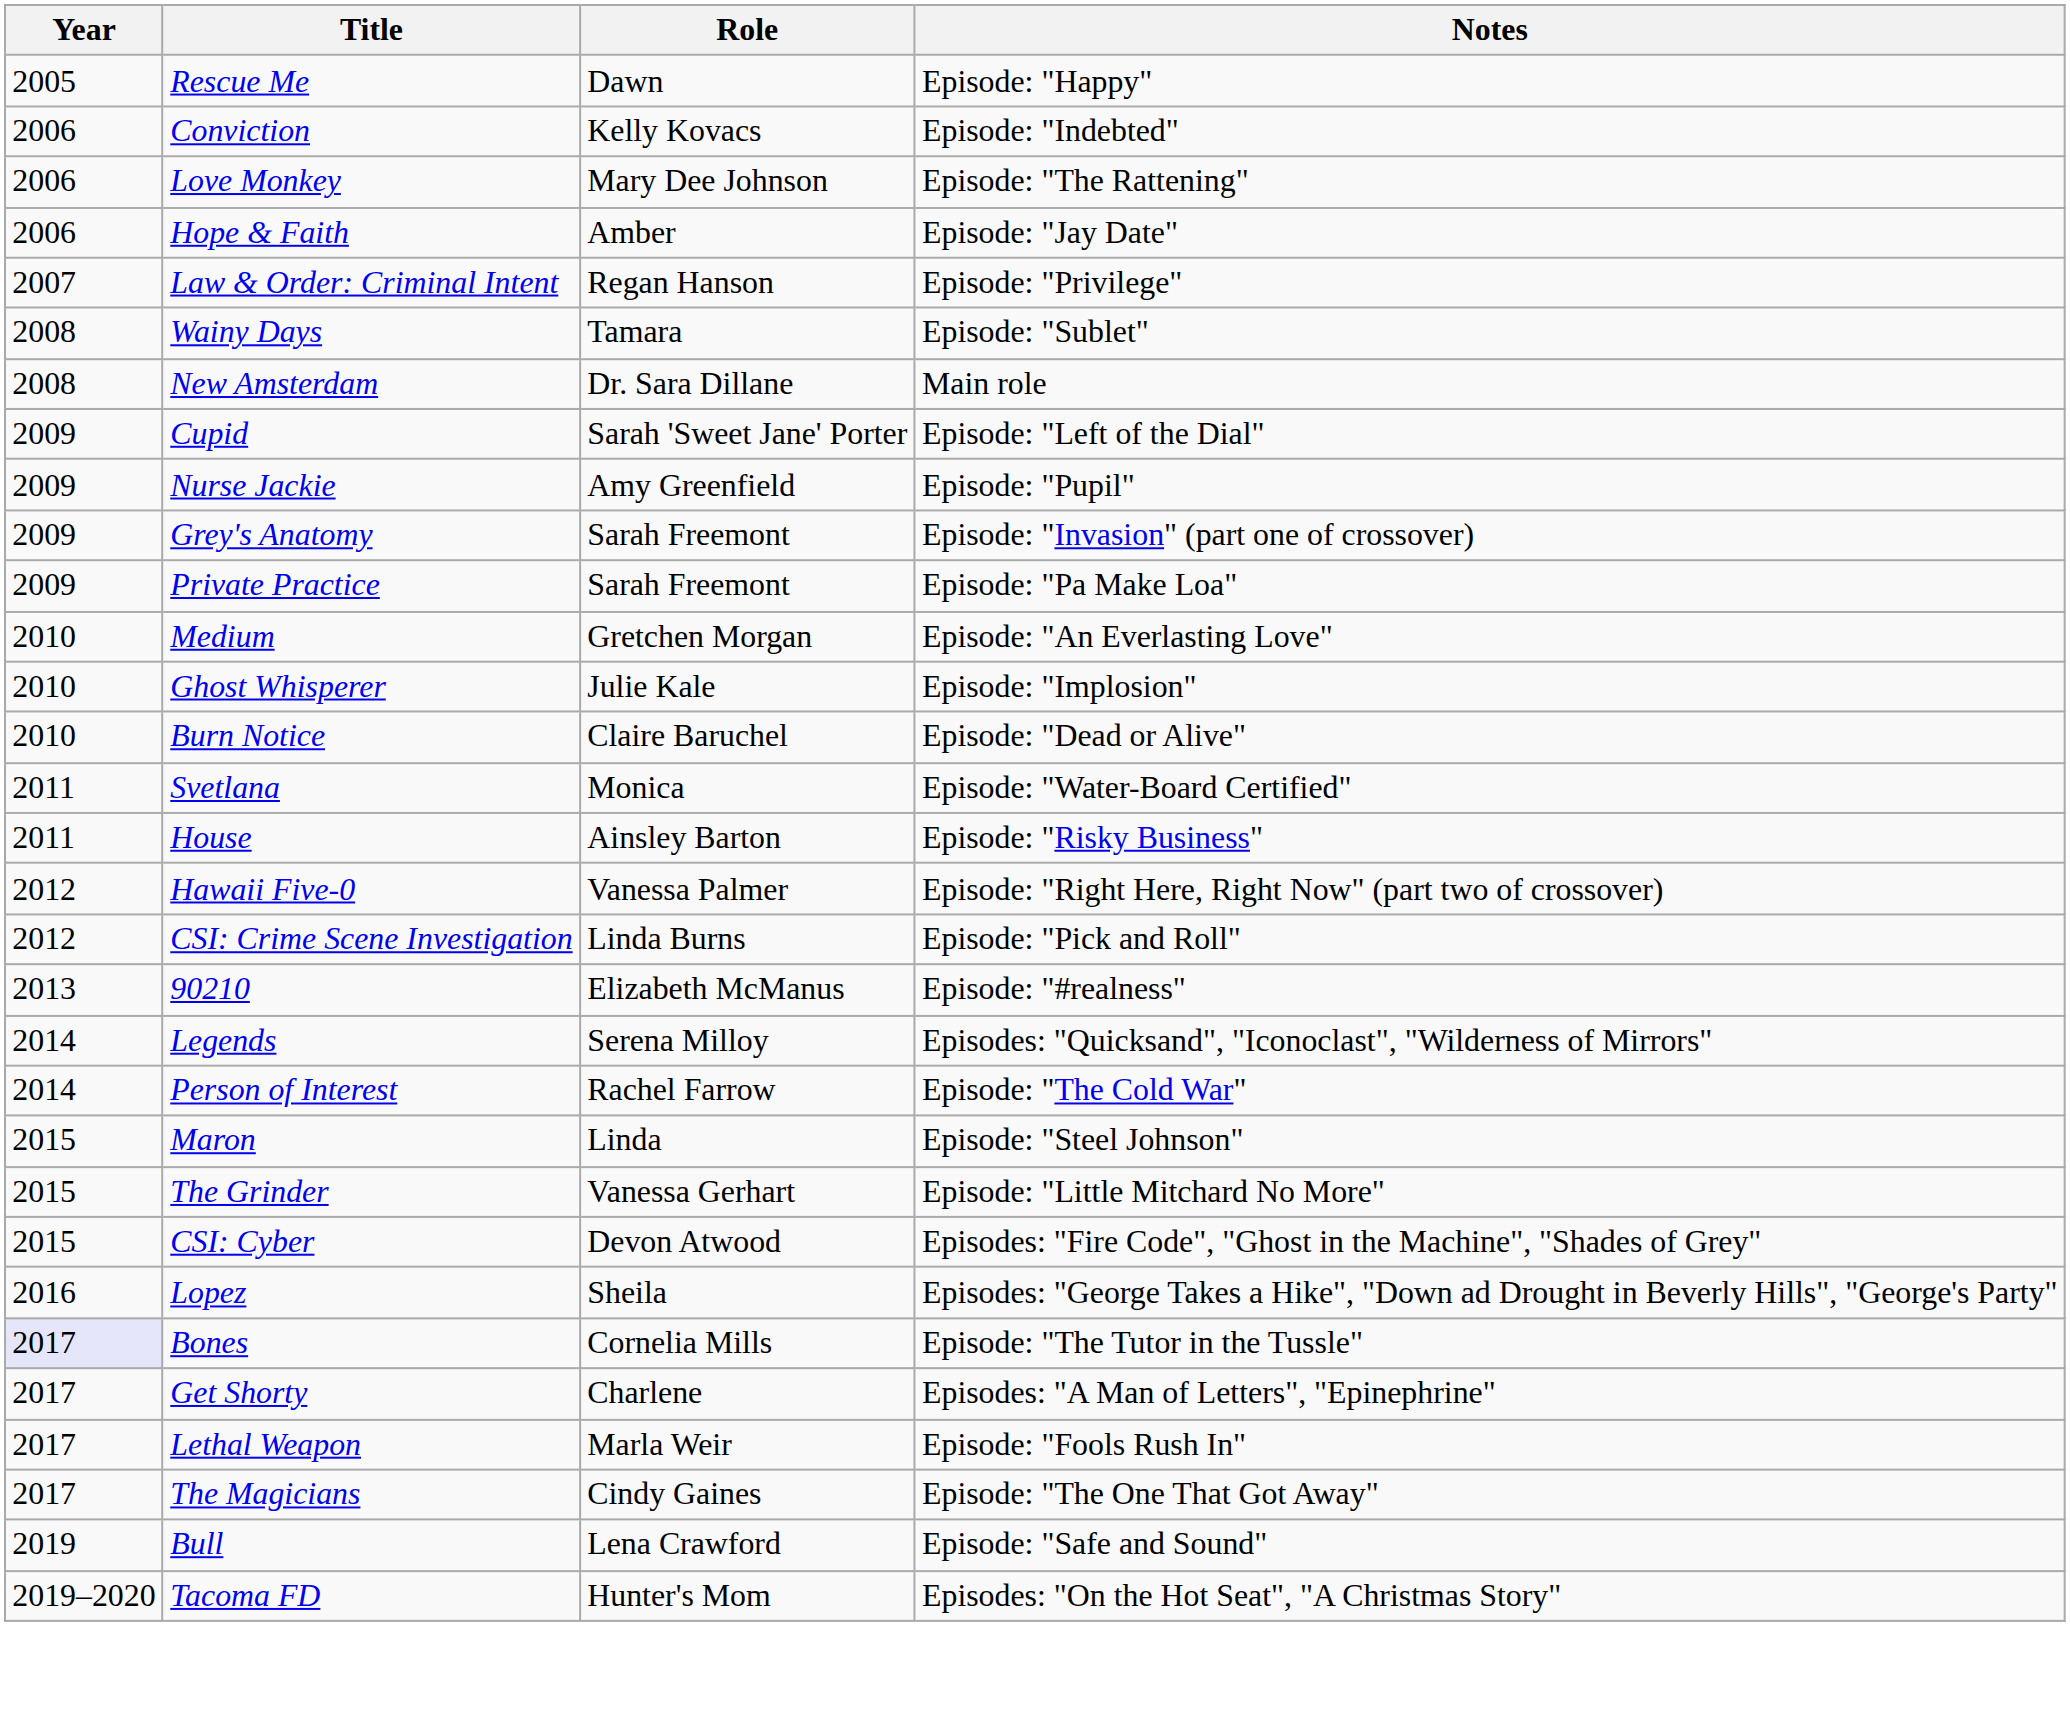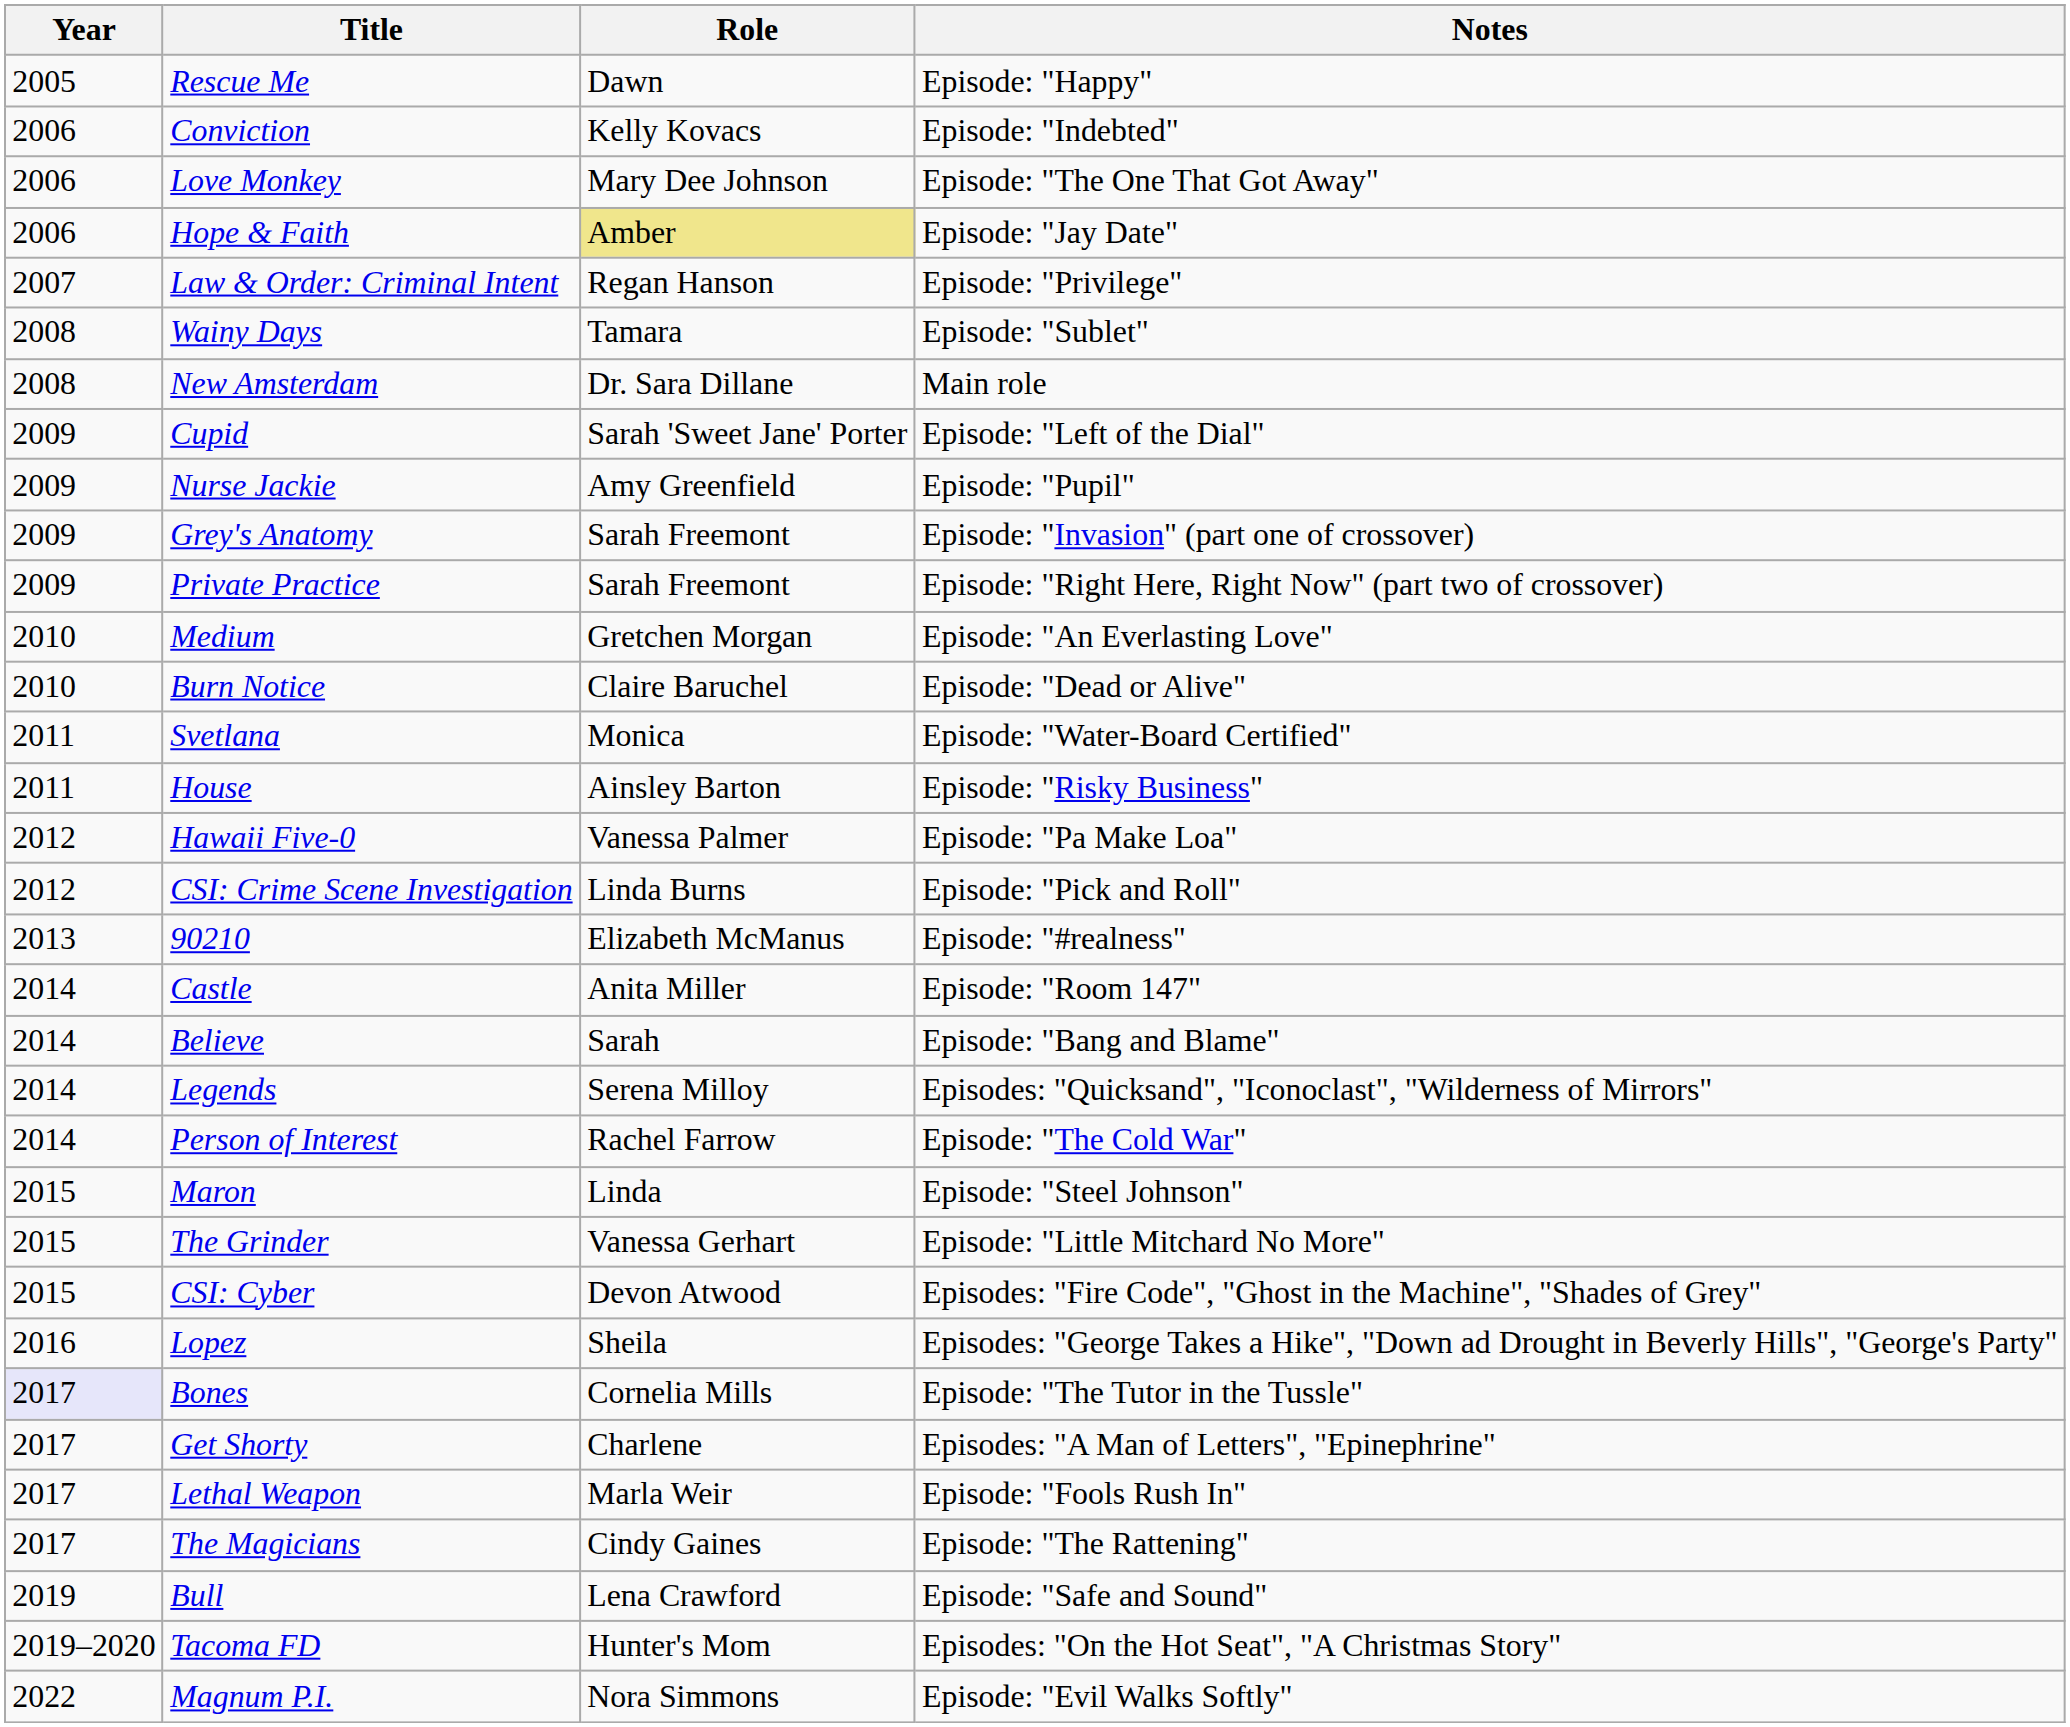Love Monkey | Notes: Episode: "The Rattening" -> Episode: "The One That Got Away"
Hope & Faith | Role: no background -> khaki background
Private Practice | Notes: Episode: "Pa Make Loa" -> Episode: "Right Here, Right Now" (part two of crossover)
- row: 2010 | Ghost Whisperer | Julie Kale | Episode: "Implosion"
Hawaii Five-0 | Notes: Episode: "Right Here, Right Now" (part two of crossover) -> Episode: "Pa Make Loa"
+ row: 2014 | Castle | Anita Miller | Episode: "Room 147"
+ row: 2014 | Believe | Sarah | Episode: "Bang and Blame"
The Magicians | Notes: Episode: "The One That Got Away" -> Episode: "The Rattening"
+ row: 2022 | Magnum P.I. | Nora Simmons | Episode: "Evil Walks Softly"
